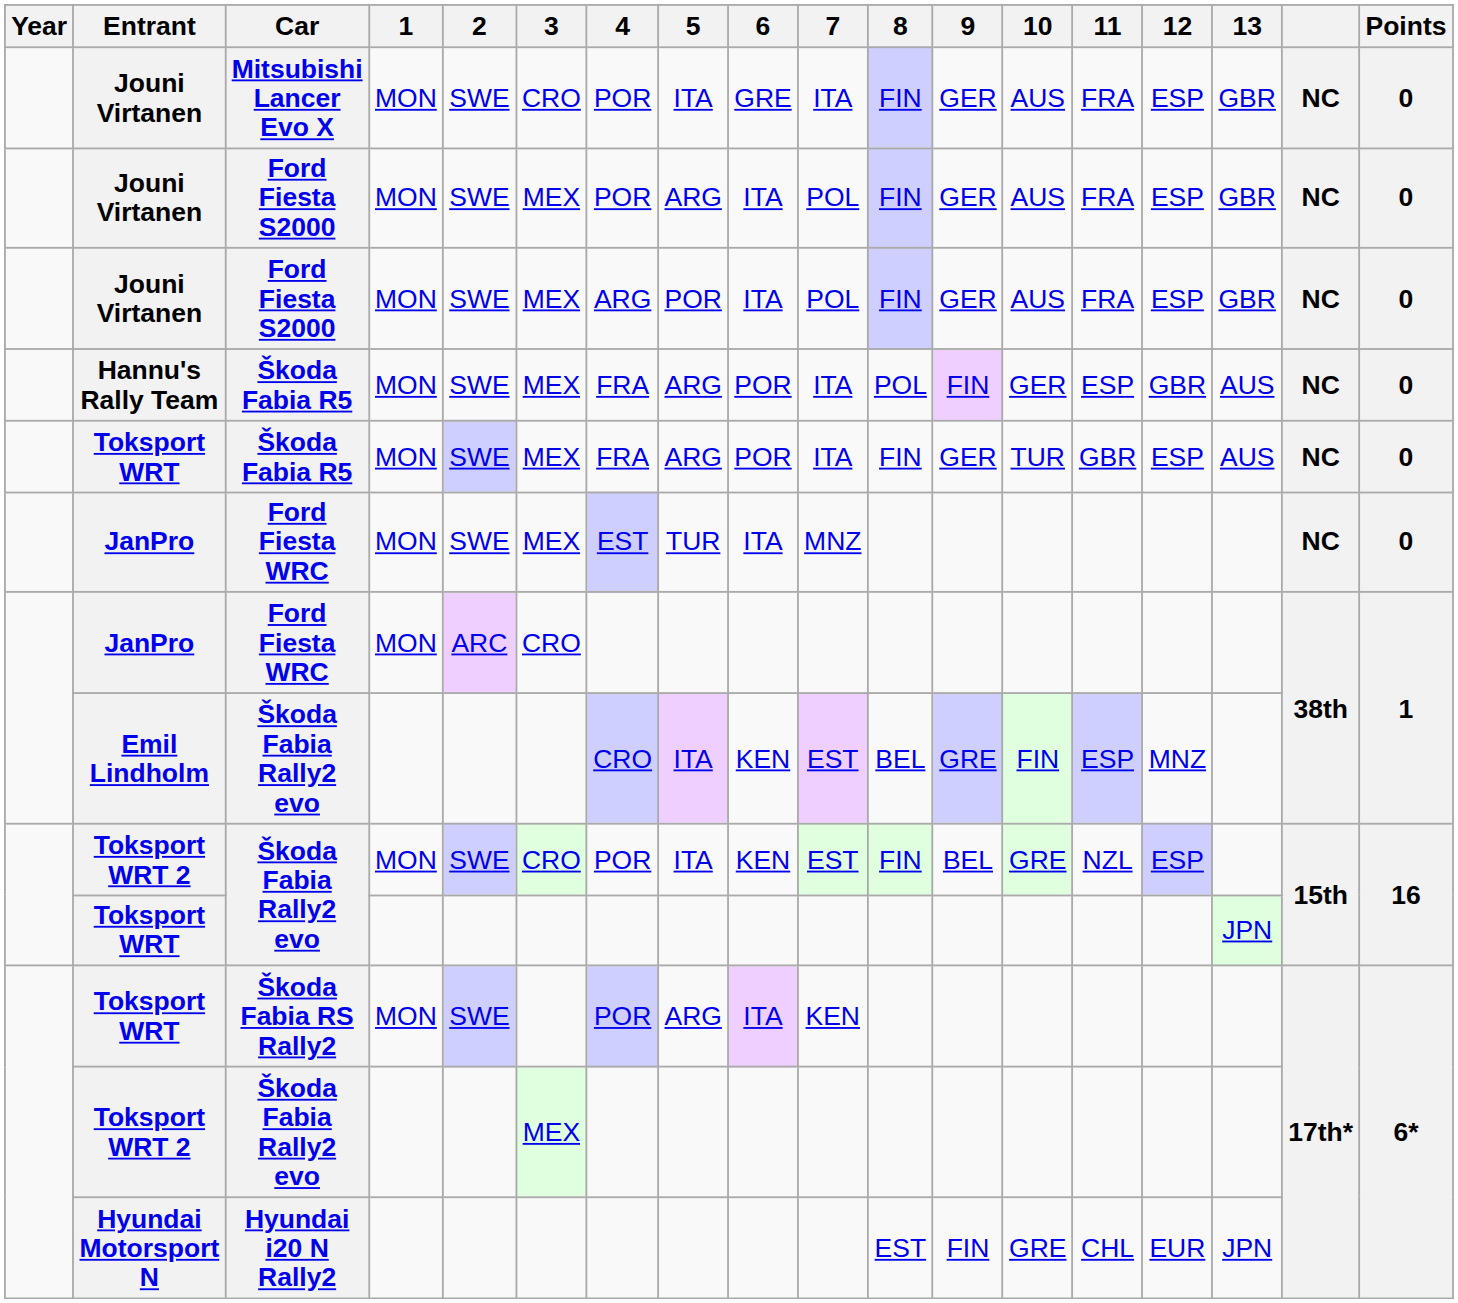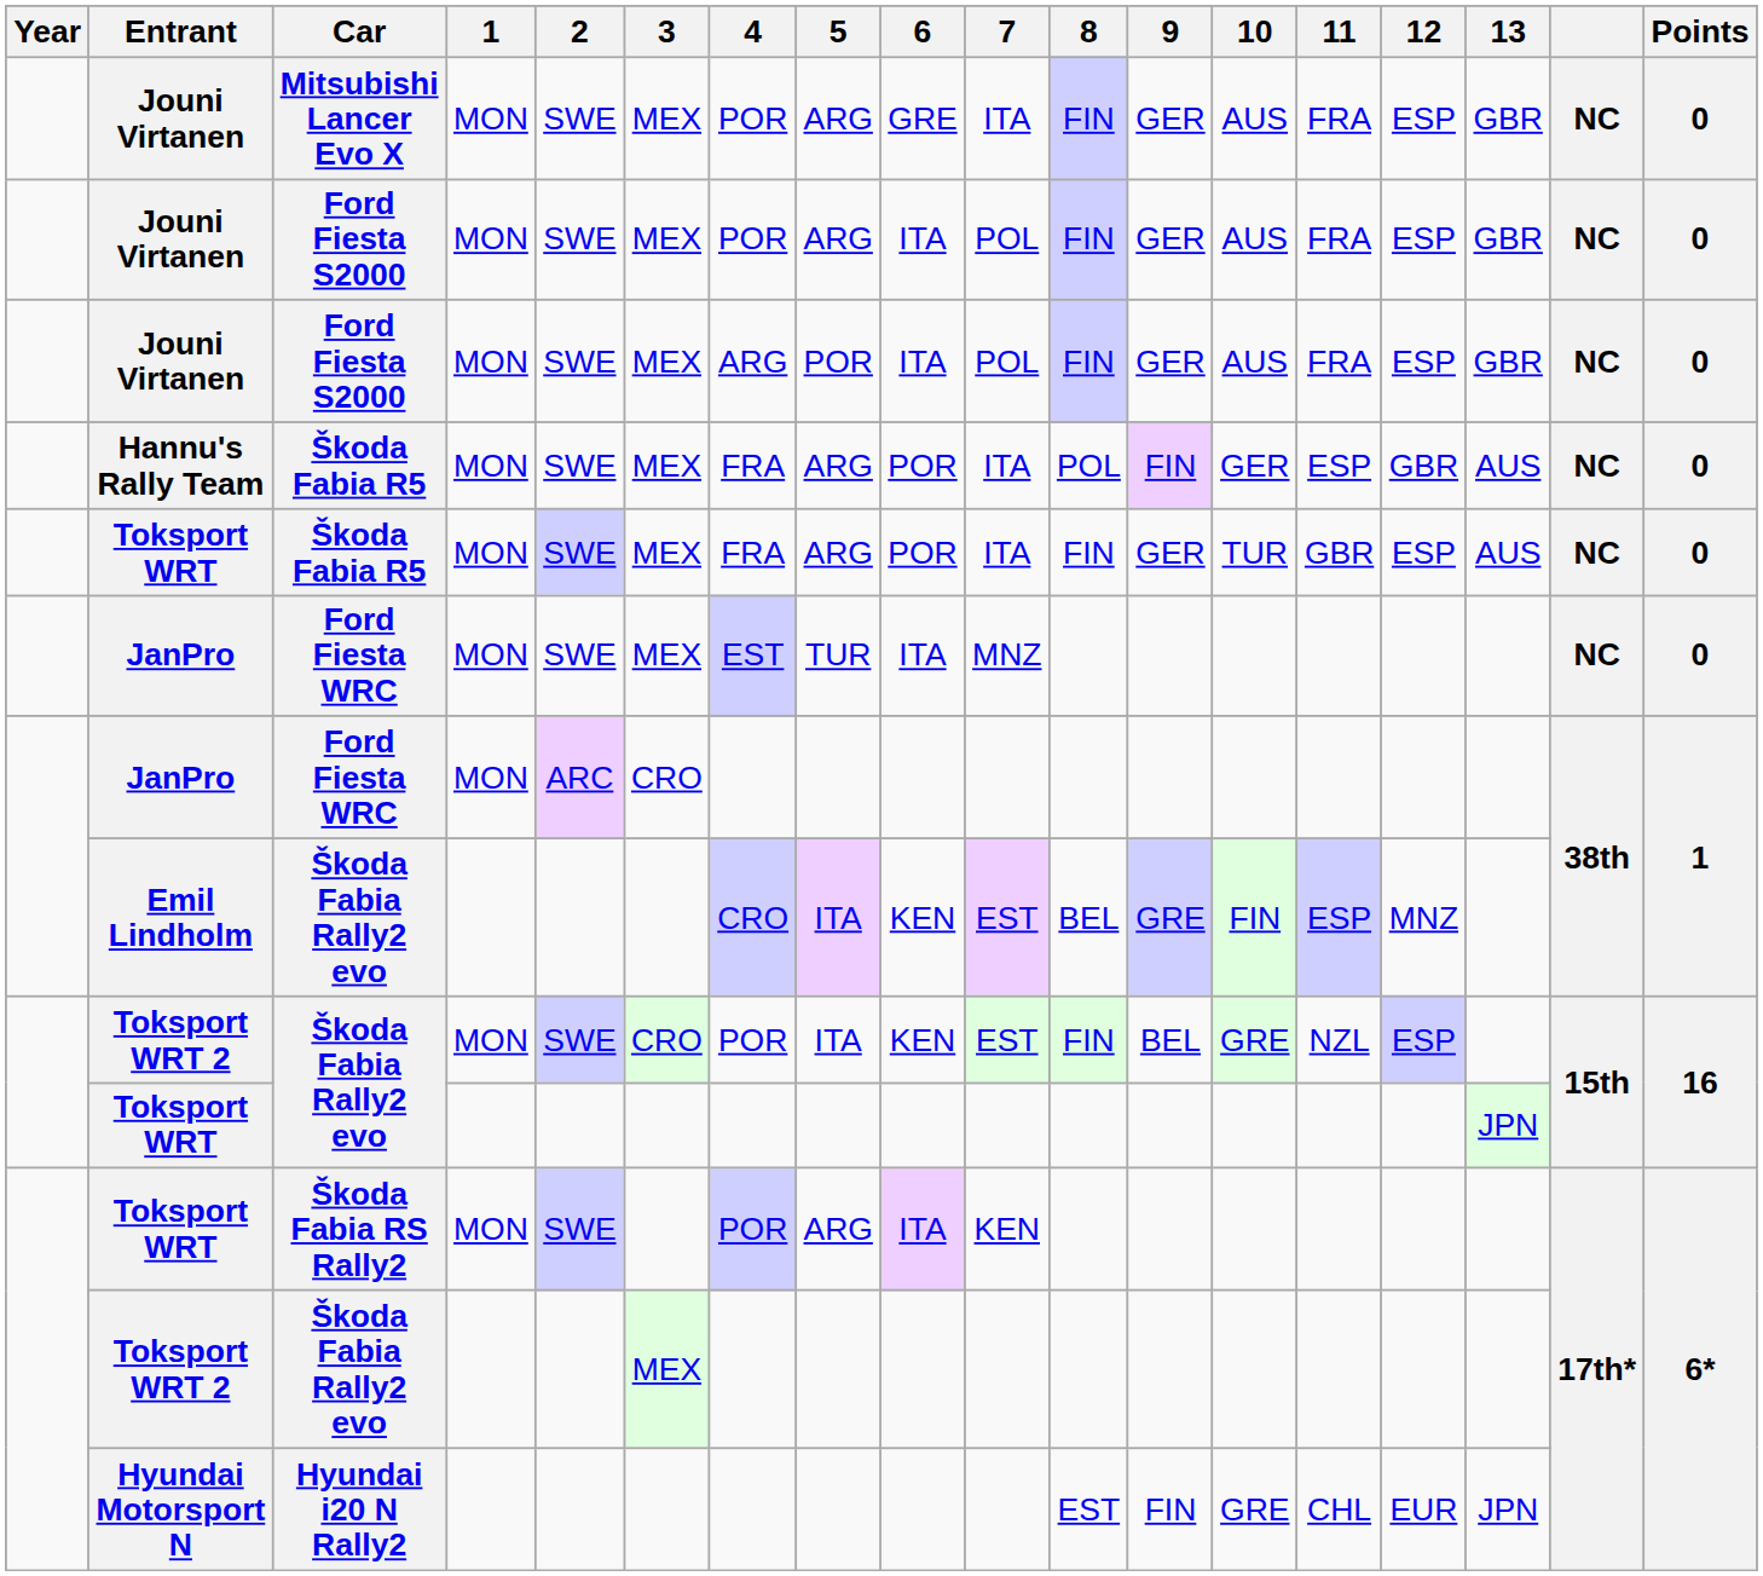Jouni Virtanen / Mitsubishi Lancer Evo X | 3: CRO -> MEX
Jouni Virtanen / Mitsubishi Lancer Evo X | 5: ITA -> ARG
